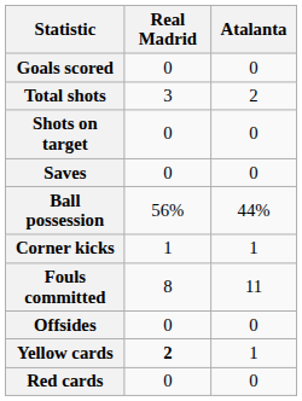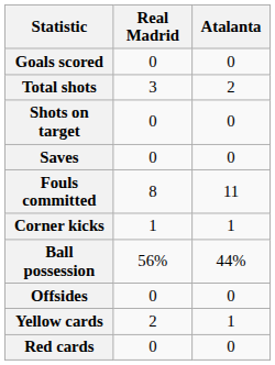rows swapped: Ball possession <-> Fouls committed
Yellow cards | Real Madrid: bold -> normal
